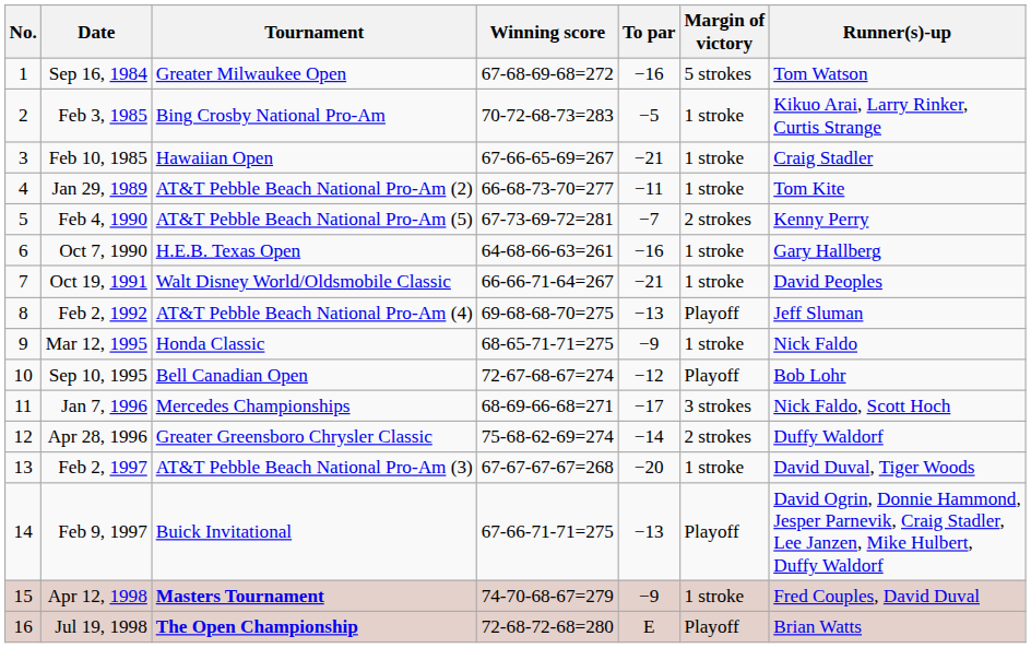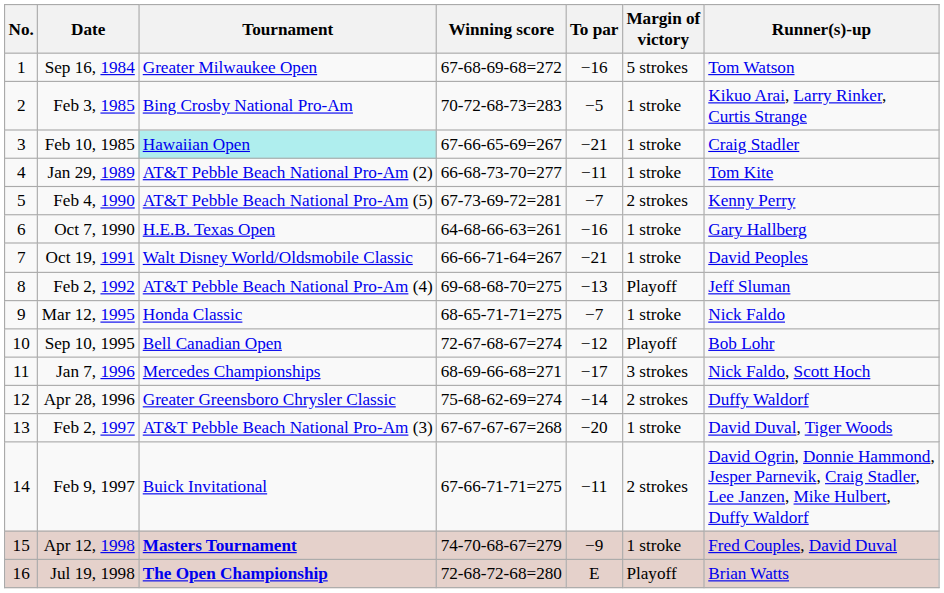Feb 10, 1985 | Tournament: no background -> paleturquoise background
Mar 12, 1995 | To par: −9 -> −7
Feb 9, 1997 | To par: −13 -> −11
Feb 9, 1997 | Margin of victory: Playoff -> 2 strokes
